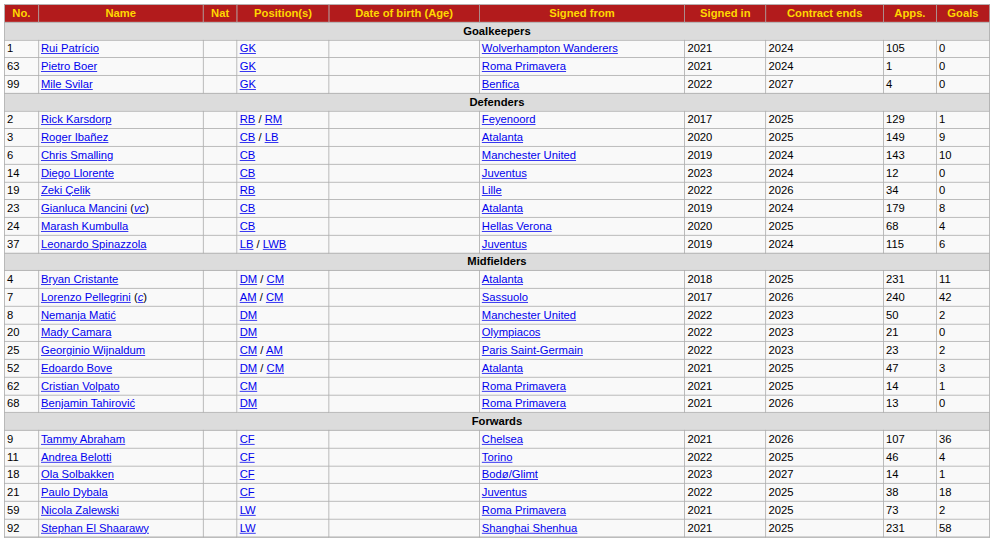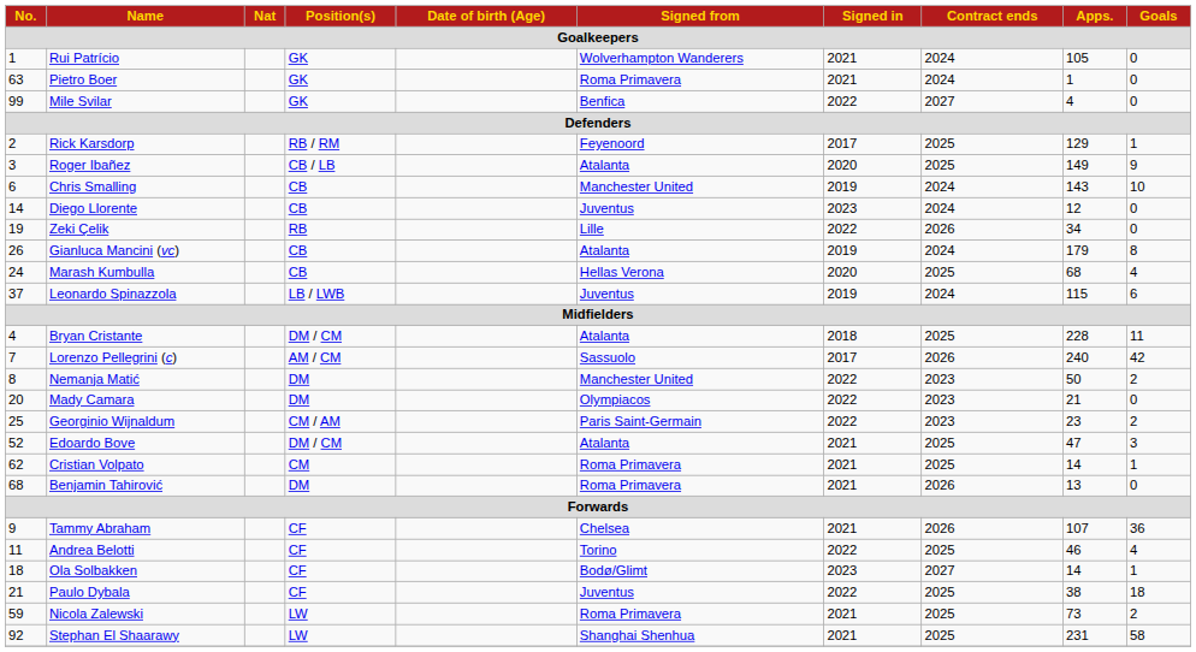Gianluca Mancini (vc) | No.: 23 -> 26
Bryan Cristante | Apps.: 231 -> 228
